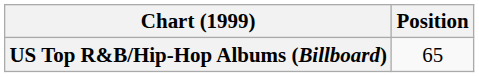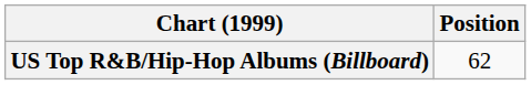US Top R&B/Hip-Hop Albums (Billboard) | Position: 65 -> 62
